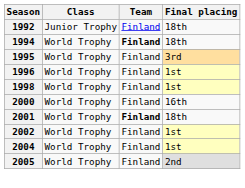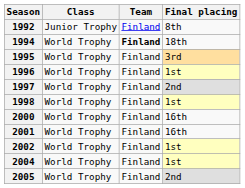1992 | Final placing: 18th -> 8th
+ row: 1997 | World Trophy | Finland | 2nd
2001 | Team: bold -> normal
2001 | Final placing: 18th -> 16th
